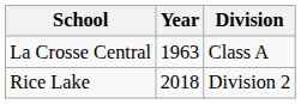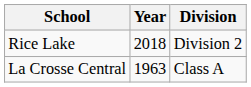rows swapped: La Crosse Central <-> Rice Lake
